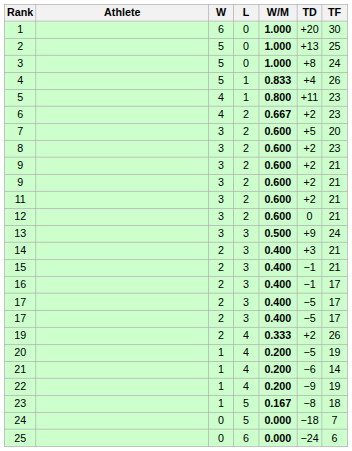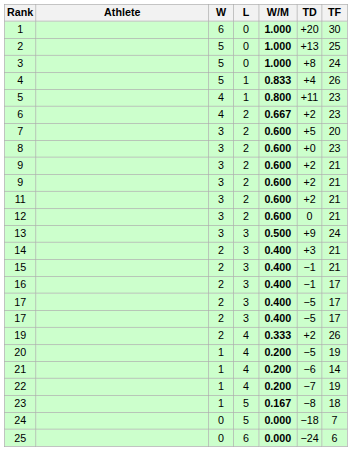8 | TD: +2 -> +0
22 | TD: −9 -> −7
